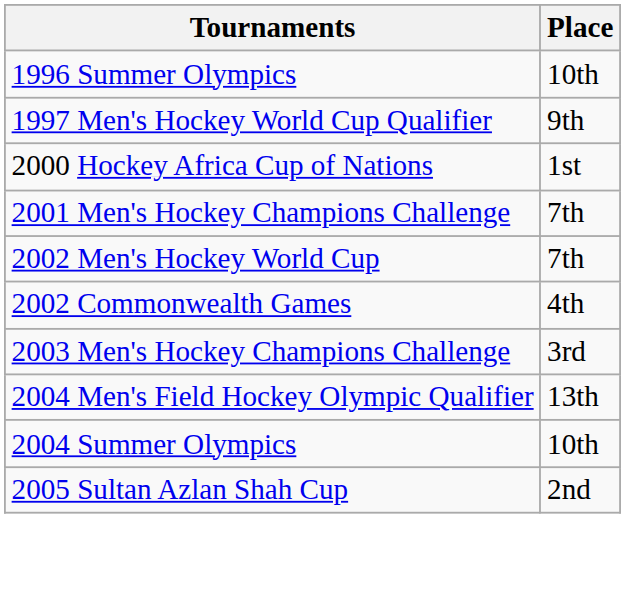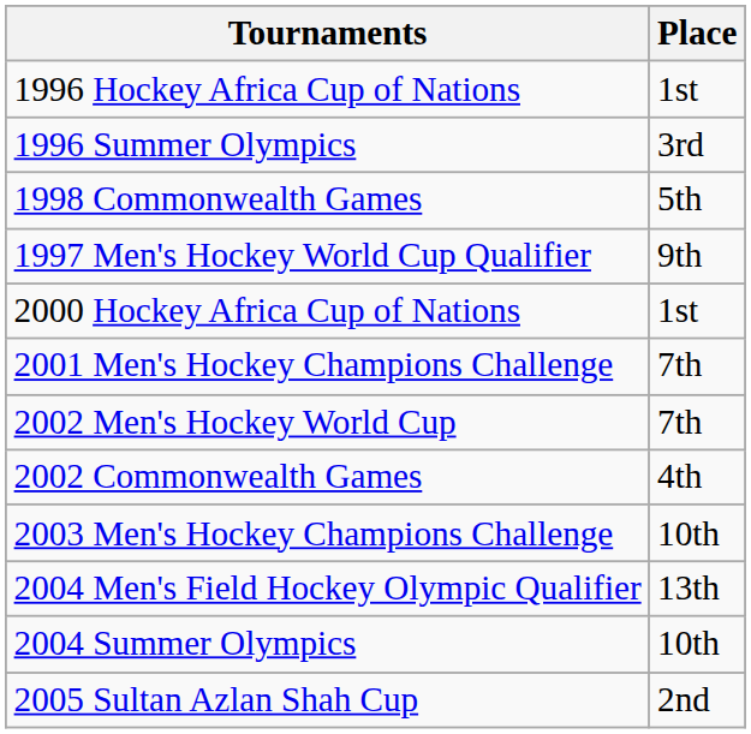+ row: 1996 Hockey Africa Cup of Nations | 1st
1996 Summer Olympics | Place: 10th -> 3rd
+ row: 1998 Commonwealth Games | 5th
2003 Men's Hockey Champions Challenge | Place: 3rd -> 10th
